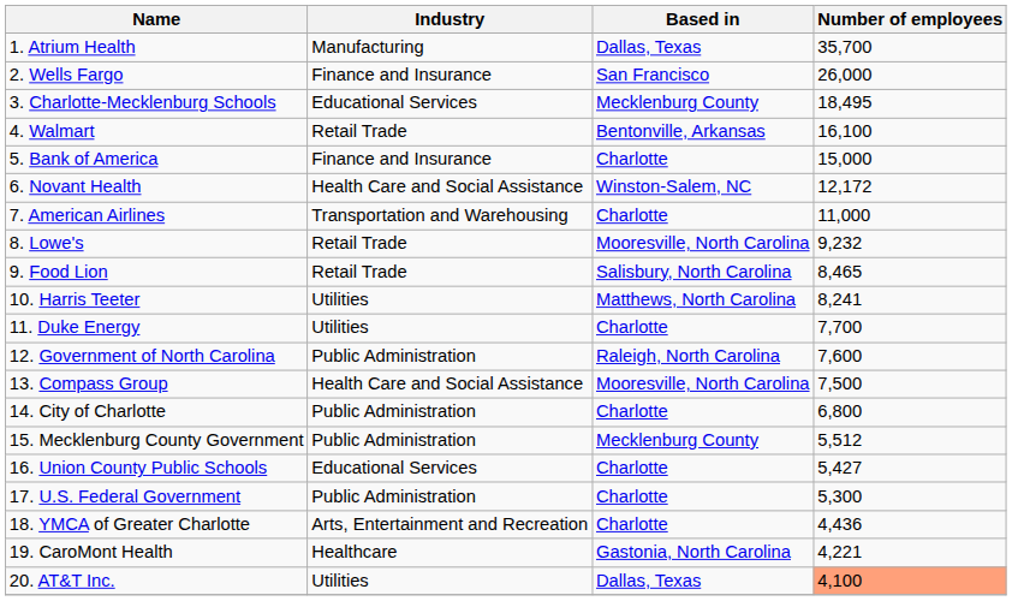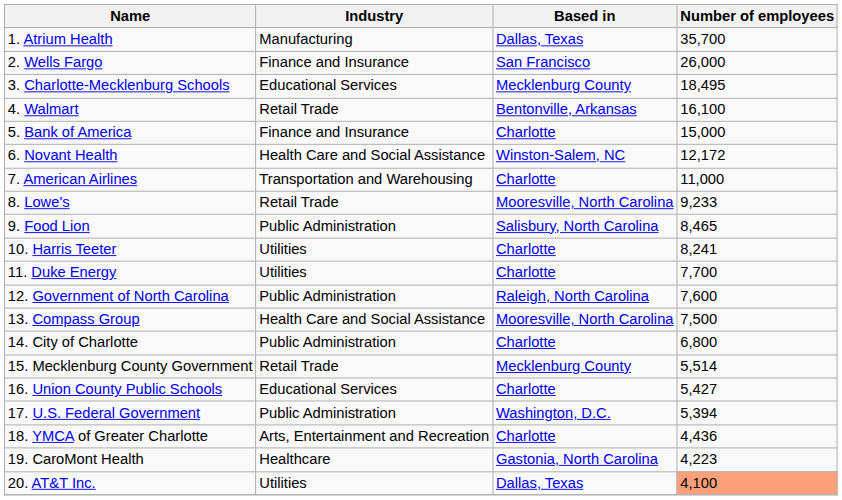8. Lowe's | Number of employees: 9,232 -> 9,233
9. Food Lion | Industry: Retail Trade -> Public Administration
10. Harris Teeter | Based in: Matthews, North Carolina -> Charlotte
15. Mecklenburg County Government | Industry: Public Administration -> Retail Trade
15. Mecklenburg County Government | Number of employees: 5,512 -> 5,514
17. U.S. Federal Government | Based in: Charlotte -> Washington, D.C.
17. U.S. Federal Government | Number of employees: 5,300 -> 5,394
19. CaroMont Health | Number of employees: 4,221 -> 4,223
